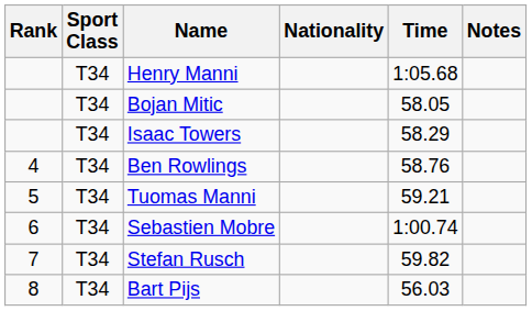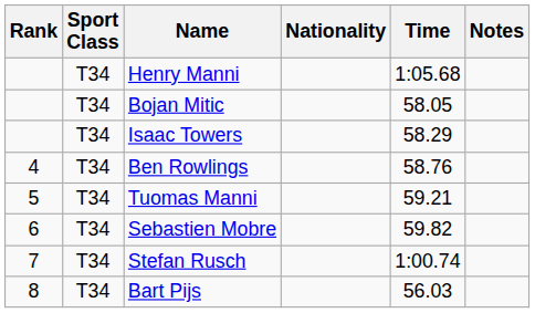Sebastien Mobre | Time: 1:00.74 -> 59.82
Stefan Rusch | Time: 59.82 -> 1:00.74
